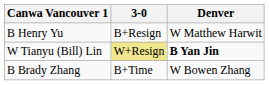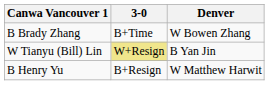rows swapped: B Henry Yu <-> B Brady Zhang
W Tianyu (Bill) Lin | Denver: bold -> normal
